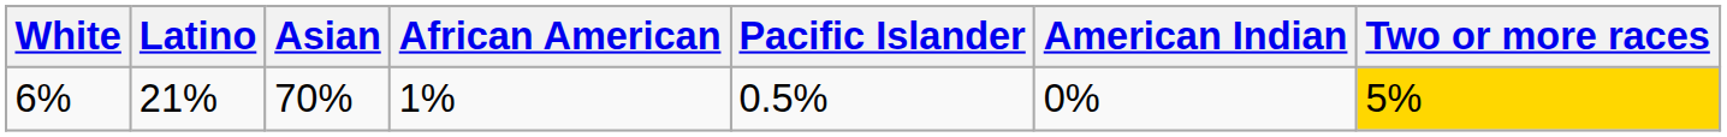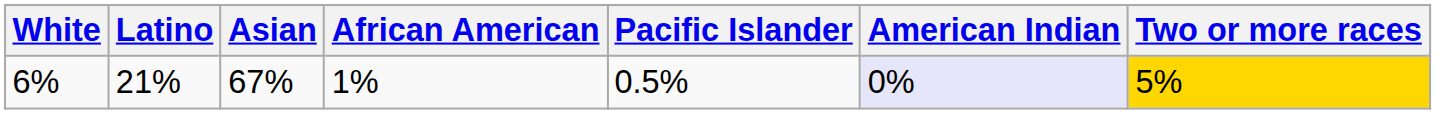6% | Asian: 70% -> 67%
6% | American Indian: no background -> lavender background
